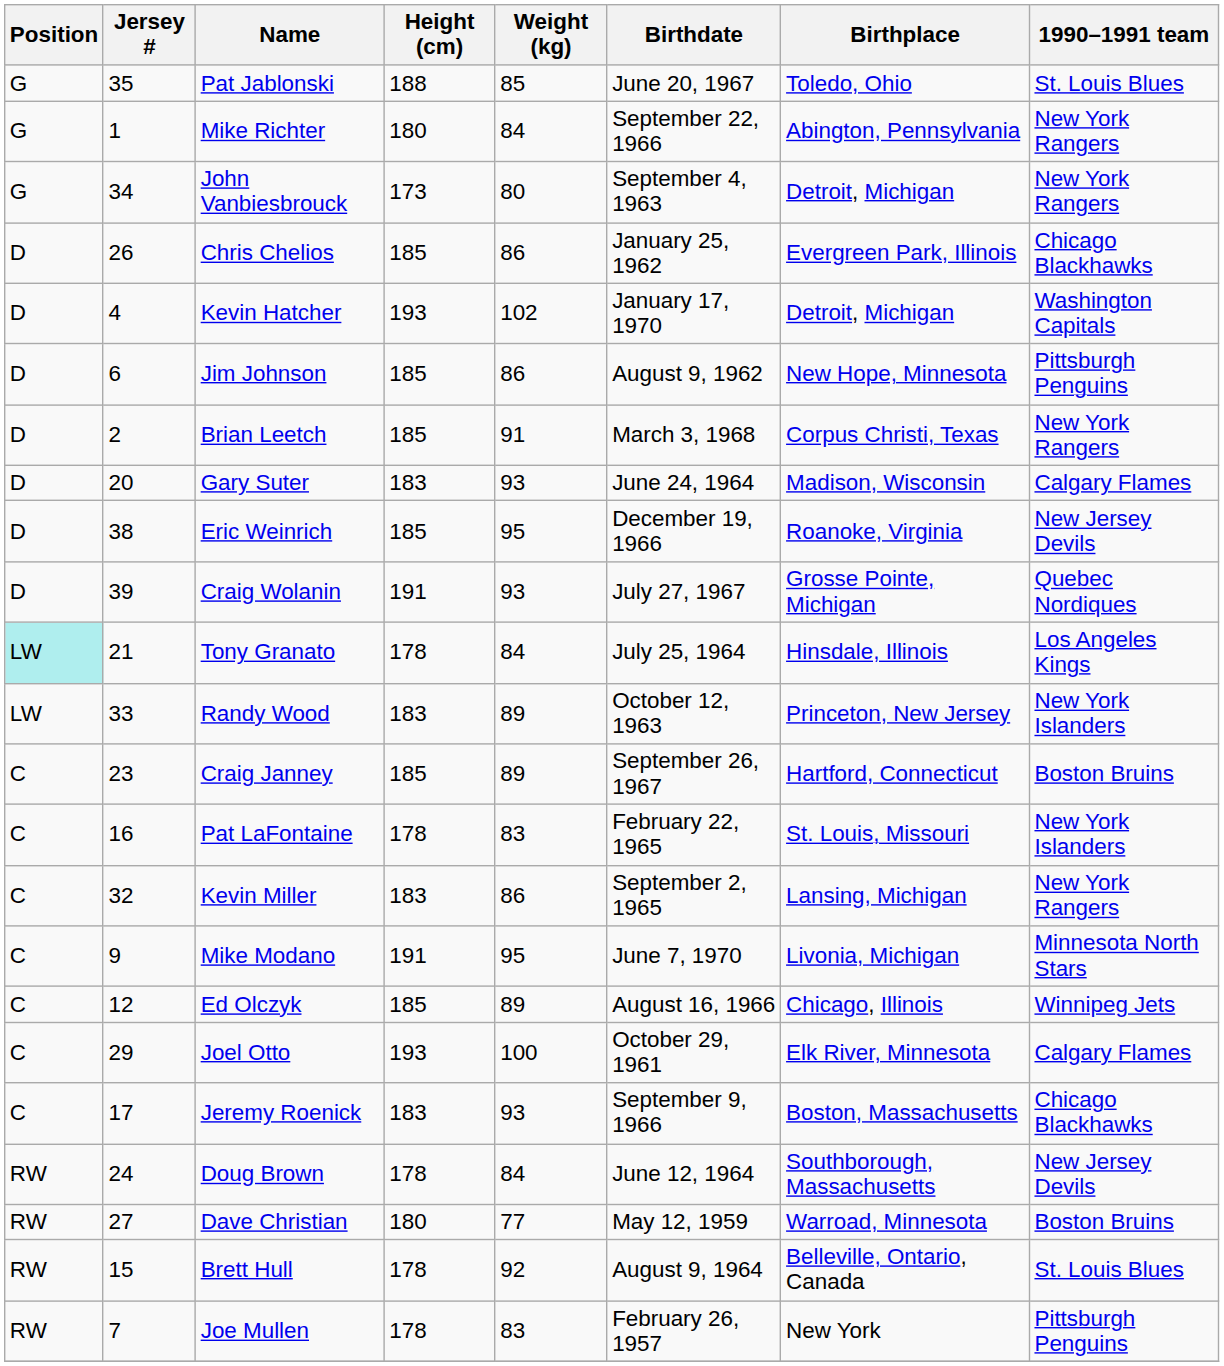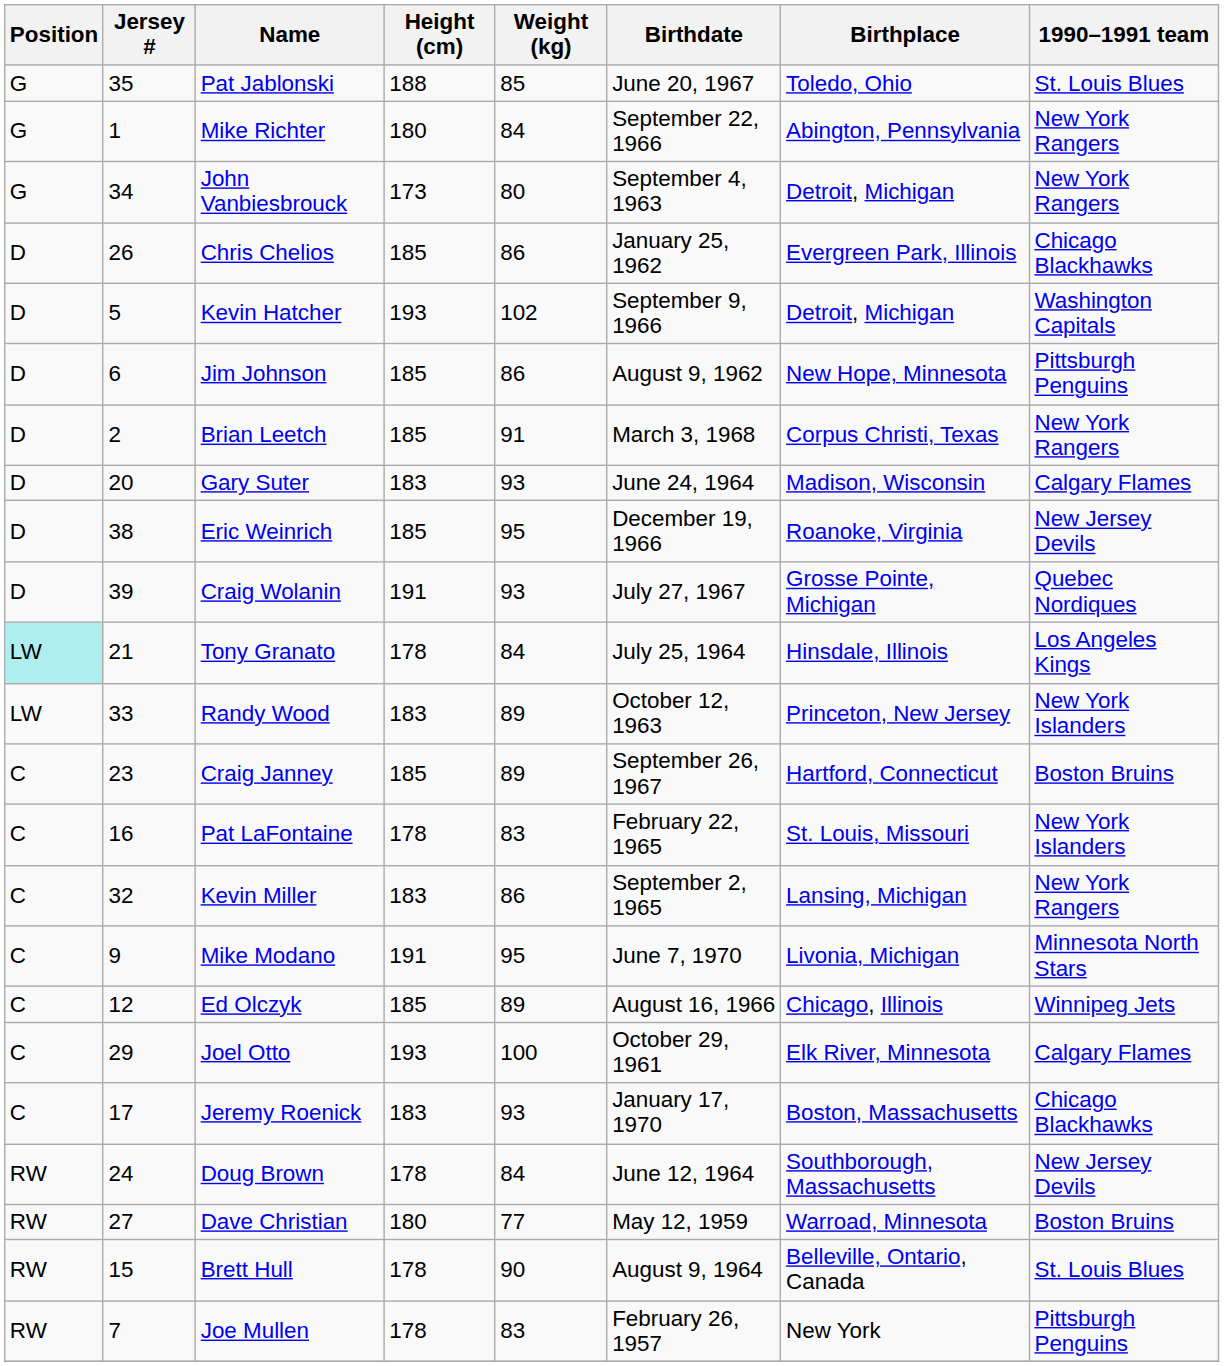Kevin Hatcher | Jersey #: 4 -> 5
Kevin Hatcher | Birthdate: January 17, 1970 -> September 9, 1966
Jeremy Roenick | Birthdate: September 9, 1966 -> January 17, 1970
Brett Hull | Weight (kg): 92 -> 90
